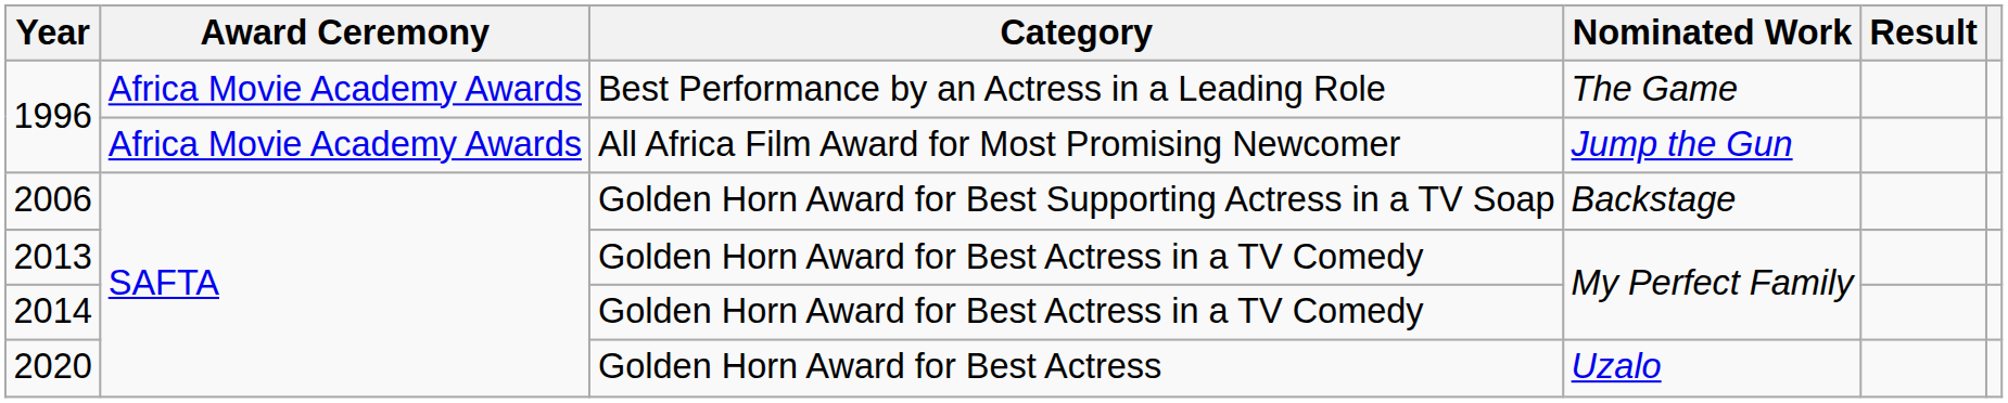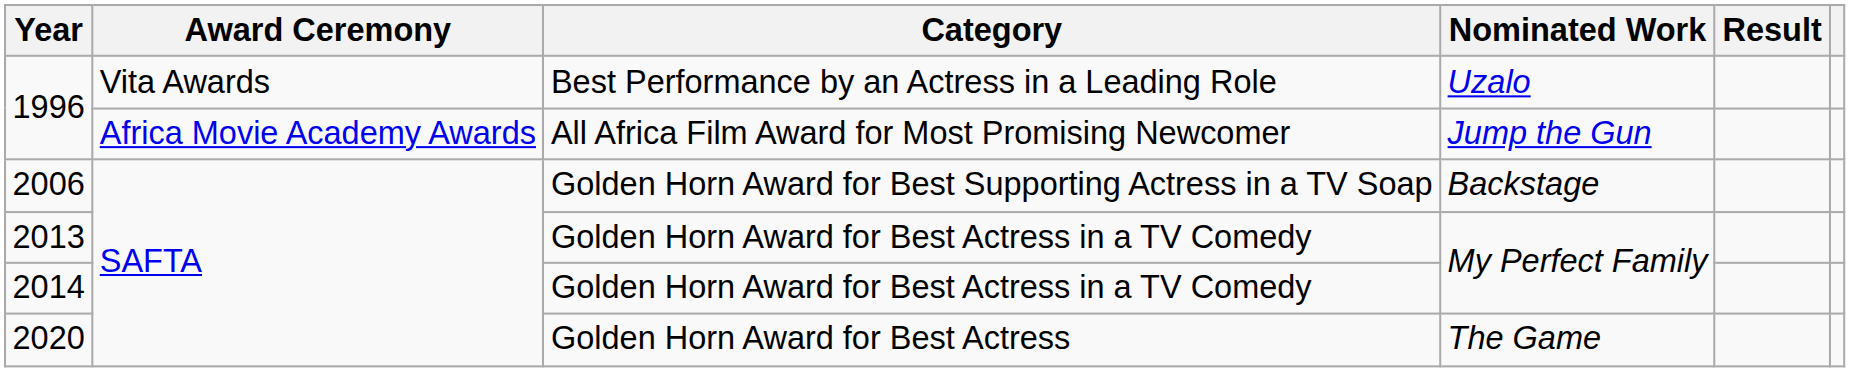1996 / Best Performance by an Actress in a Leading Role | Award Ceremony: Africa Movie Academy Awards -> Vita Awards
1996 / Best Performance by an Actress in a Leading Role | Nominated Work: The Game -> Uzalo
2020 | Nominated Work: Uzalo -> The Game
